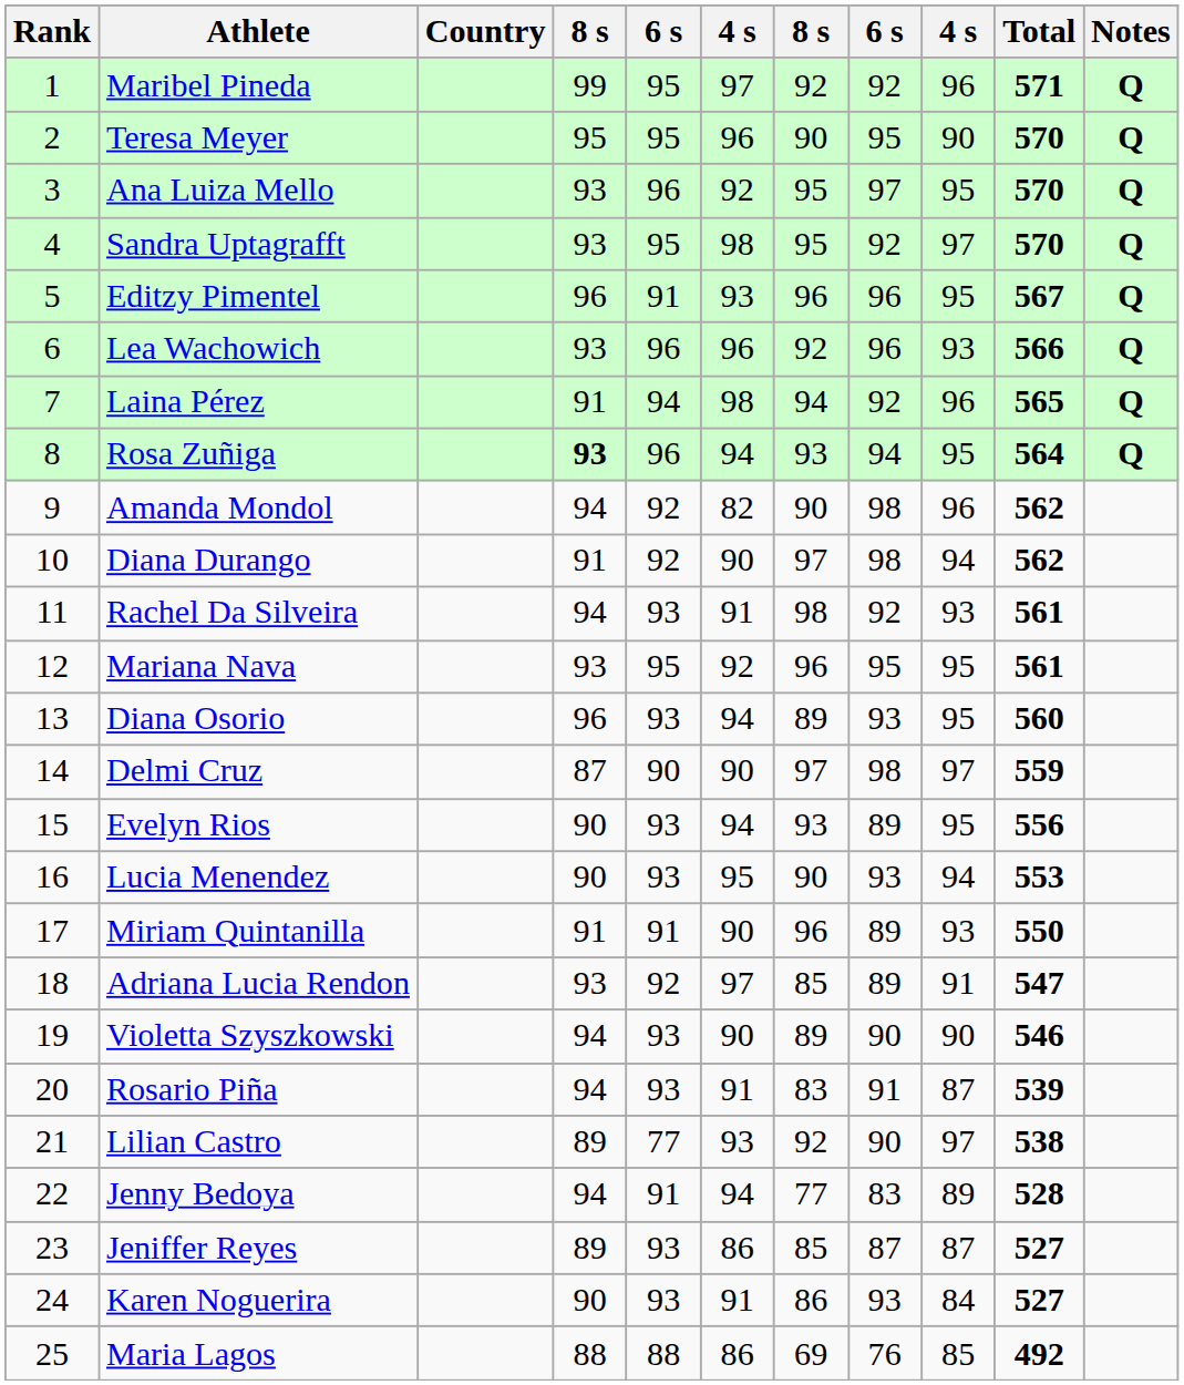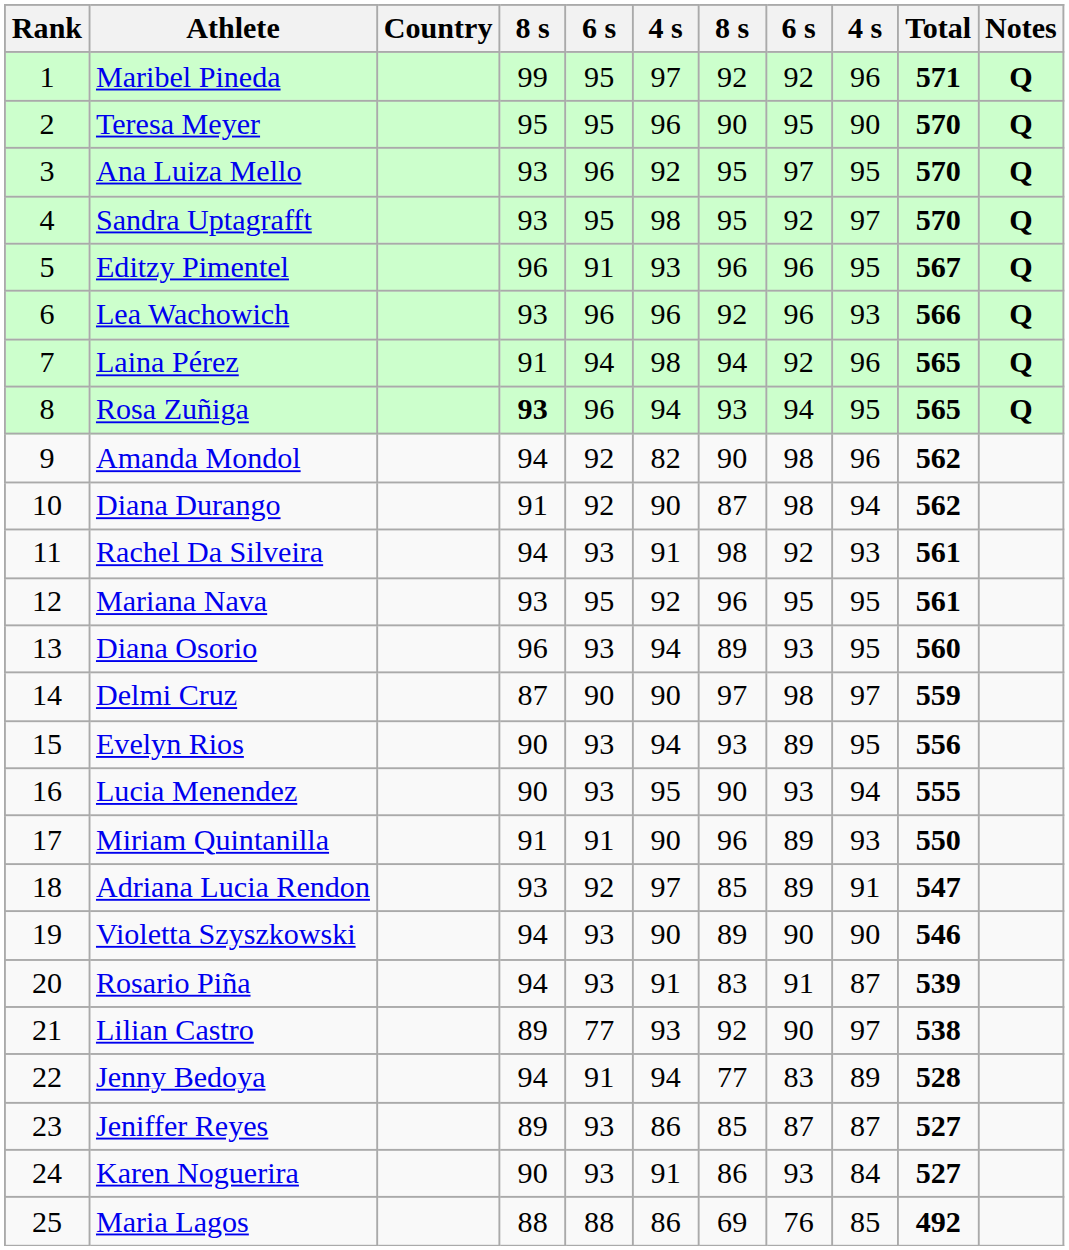Rosa Zuñiga | Total: 564 -> 565
Diana Durango | column 7: 97 -> 87
Lucia Menendez | Total: 553 -> 555
